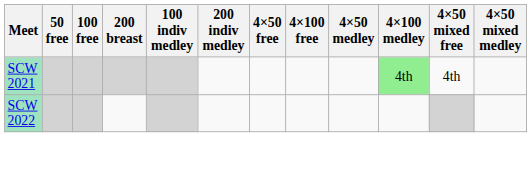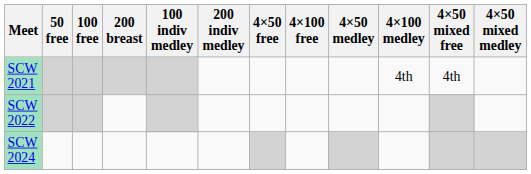SCW 2021 | 4×100 medley: lightgreen background -> no background
+ row: SCW 2024
